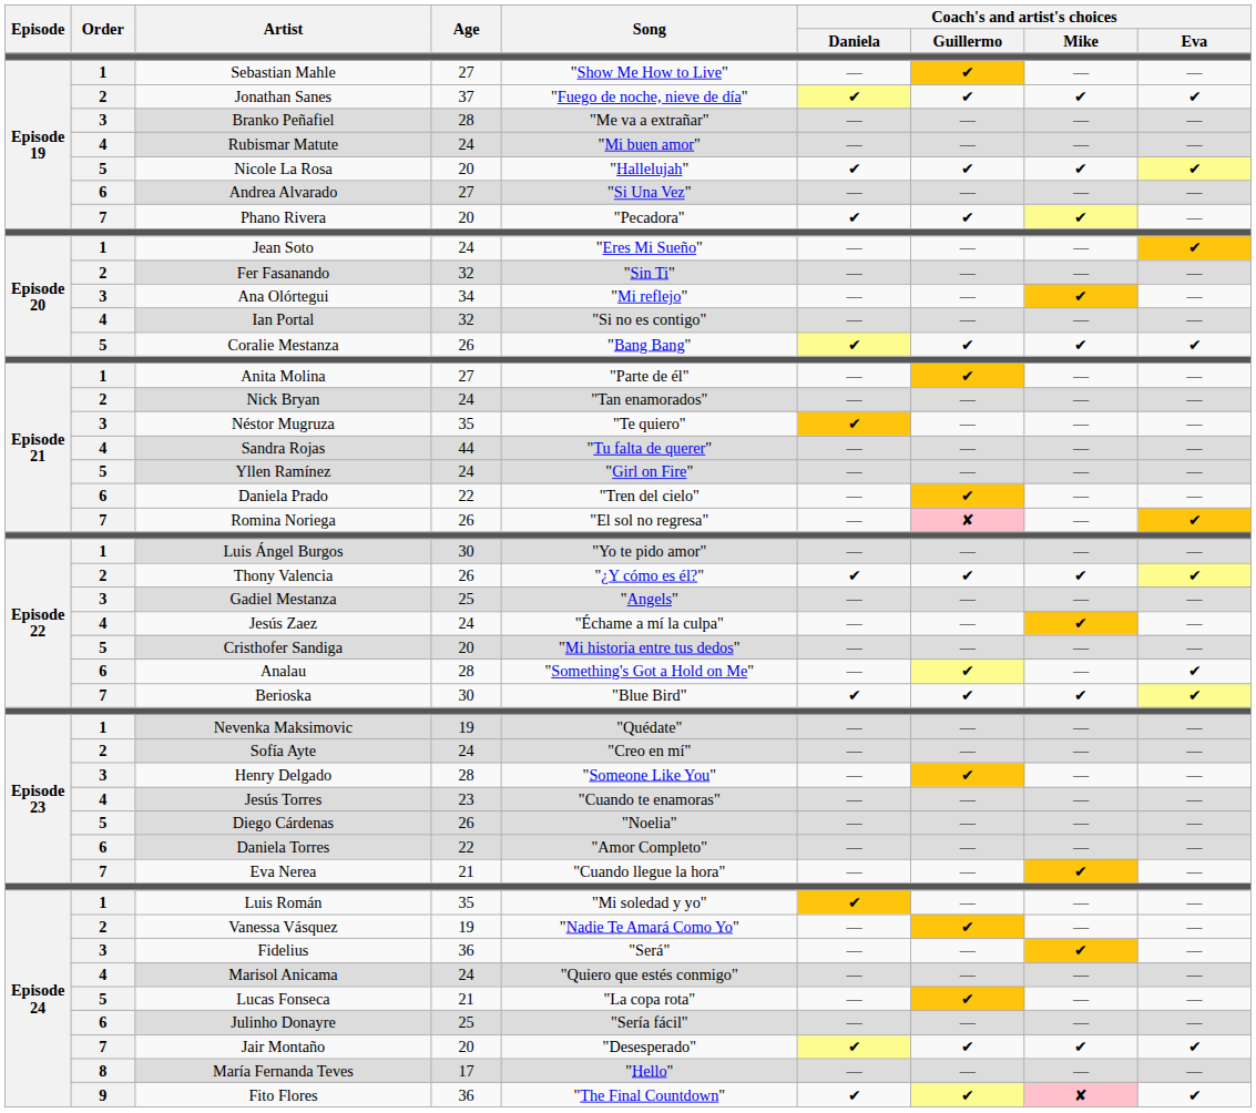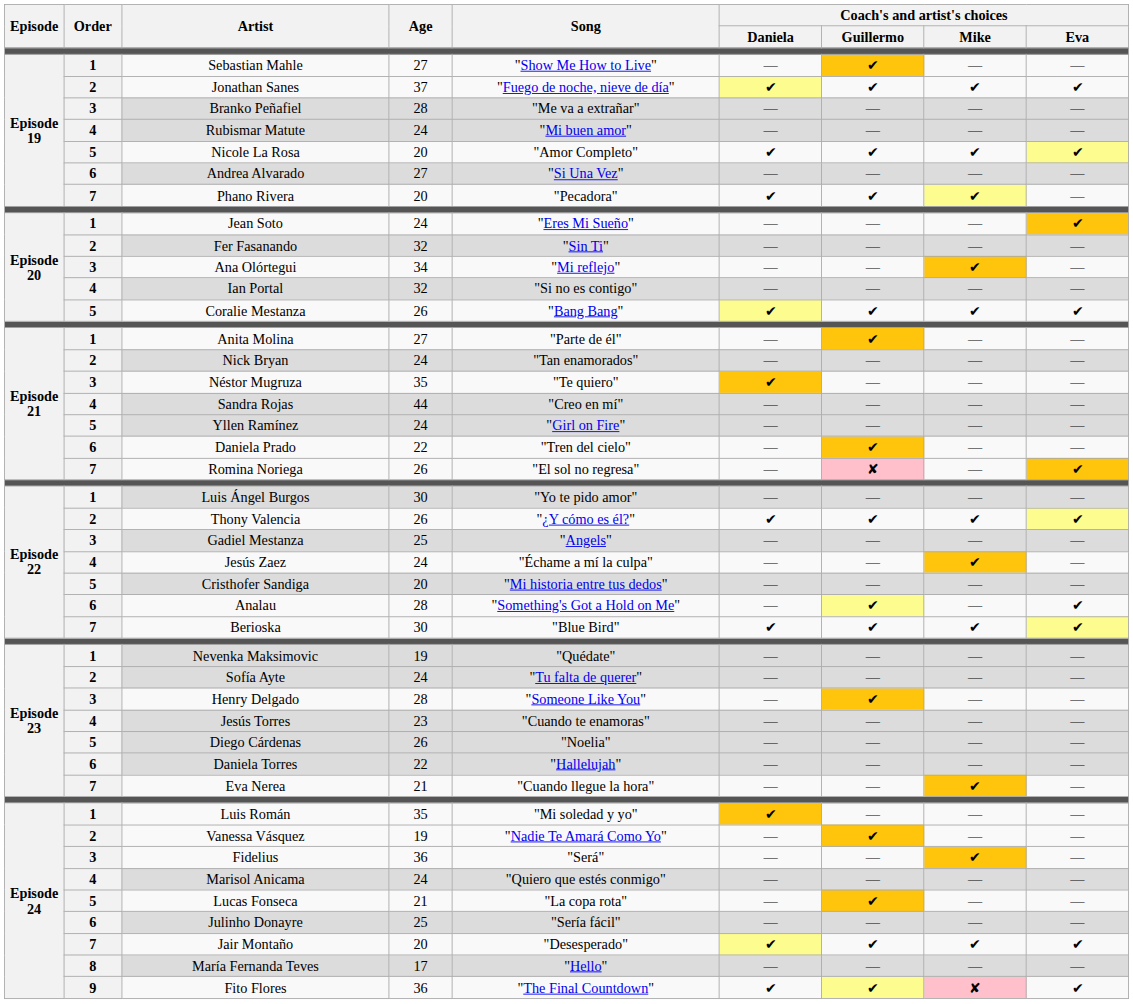Nicole La Rosa | Song: "Hallelujah" -> "Amor Completo"
Sandra Rojas | Song: "Tu falta de querer" -> "Creo en mí"
Sofía Ayte | Song: "Creo en mí" -> "Tu falta de querer"
Daniela Torres | Song: "Amor Completo" -> "Hallelujah"
